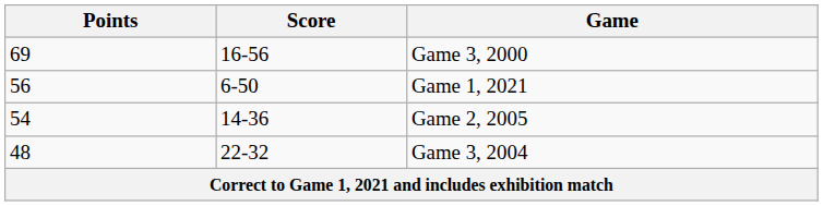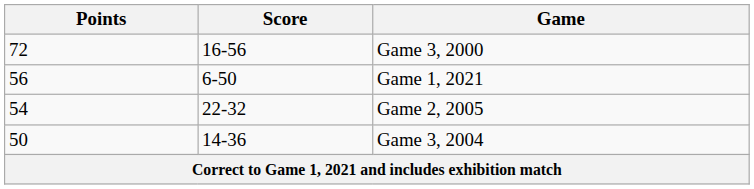Game 3, 2000 | Points: 69 -> 72
Game 2, 2005 | Score: 14-36 -> 22-32
Game 3, 2004 | Points: 48 -> 50
Game 3, 2004 | Score: 22-32 -> 14-36
